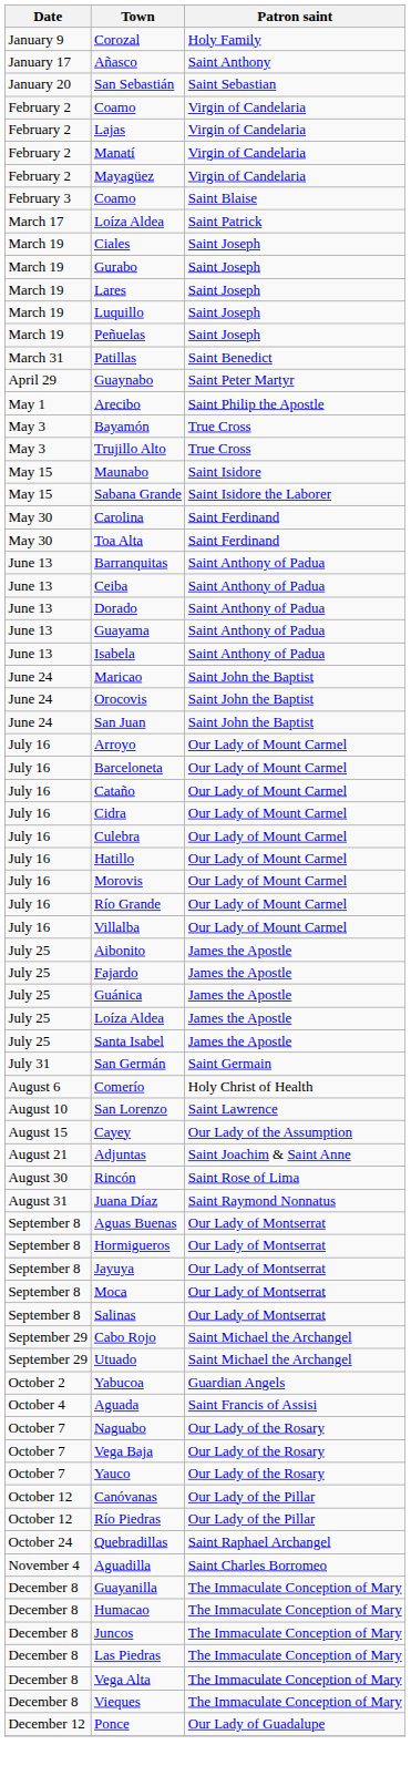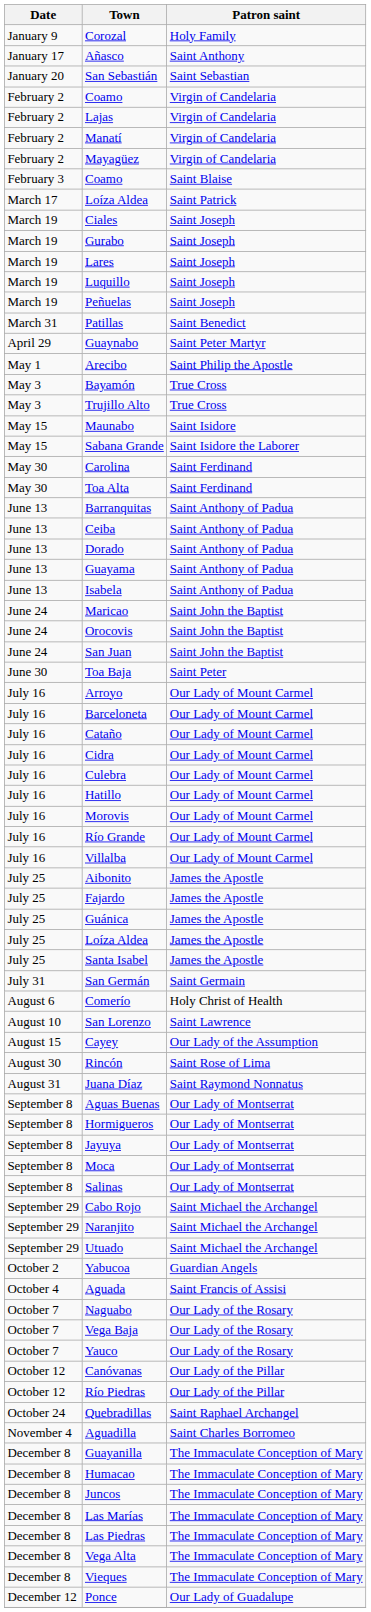+ row: June 30 | Toa Baja | Saint Peter
- row: August 21 | Adjuntas | Saint Joachim & Saint Anne
+ row: September 29 | Naranjito | Saint Michael the Archangel
+ row: December 8 | Las Marías | The Immaculate Conception of Mary
